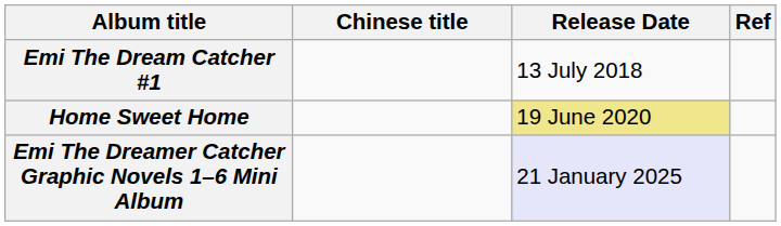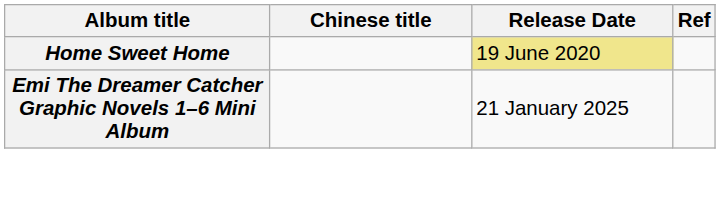- row: Emi The Dream Catcher #1 | 13 July 2018
Emi The Dreamer Catcher Graphic Novels 1–6 Mini Album | Release Date: lavender background -> no background
